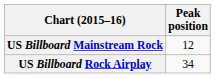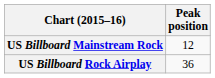US Billboard Rock Airplay | Peak position: 34 -> 36
